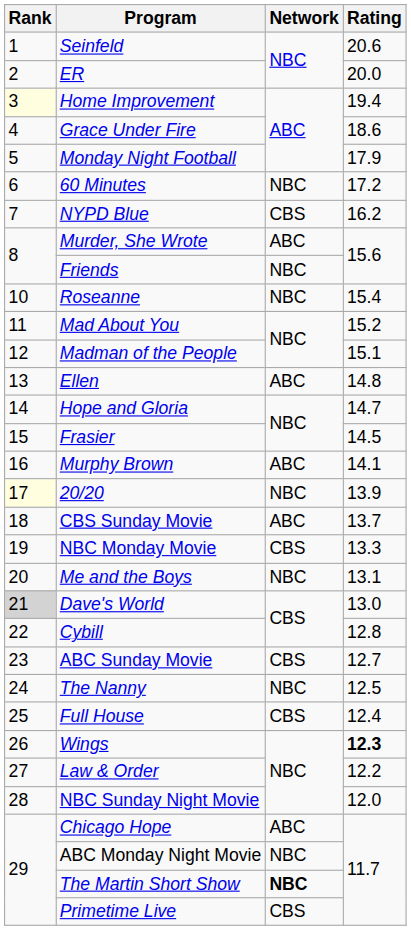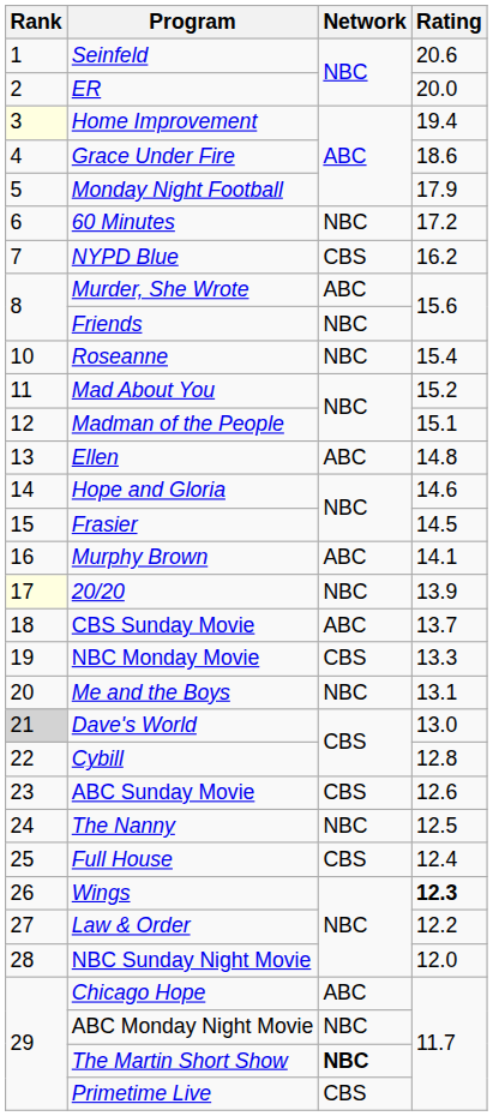Hope and Gloria | Rating: 14.7 -> 14.6
ABC Sunday Movie | Rating: 12.7 -> 12.6
